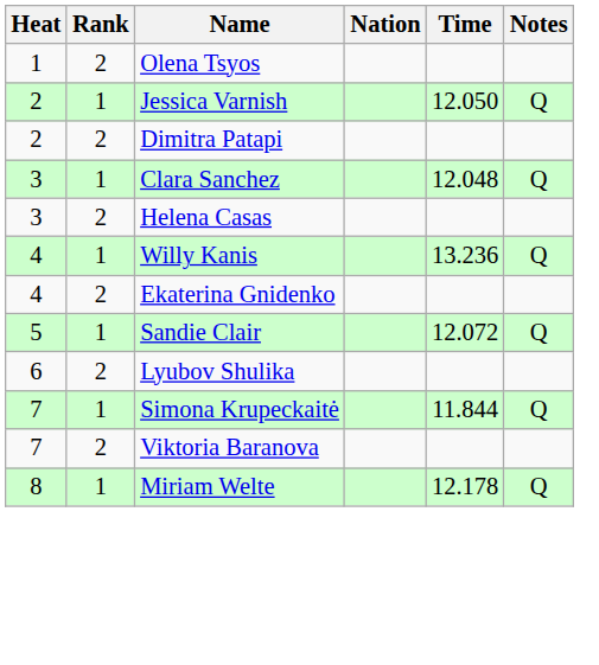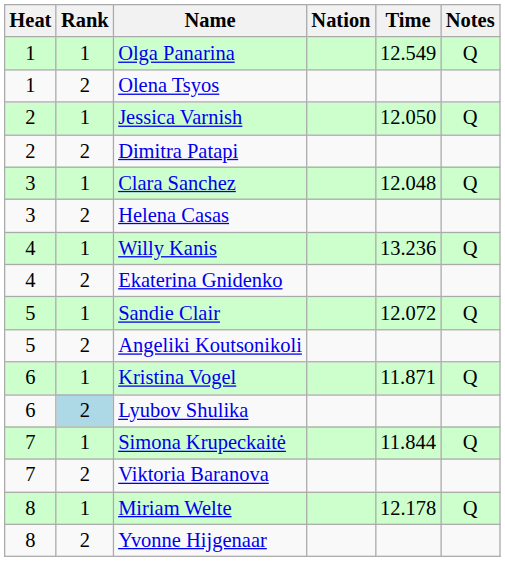+ row: 1 | 1 | Olga Panarina | 12.549 | Q
+ row: 5 | 2 | Angeliki Koutsonikoli
+ row: 6 | 1 | Kristina Vogel | 11.871 | Q
Lyubov Shulika | Rank: no background -> lightblue background
+ row: 8 | 2 | Yvonne Hijgenaar
